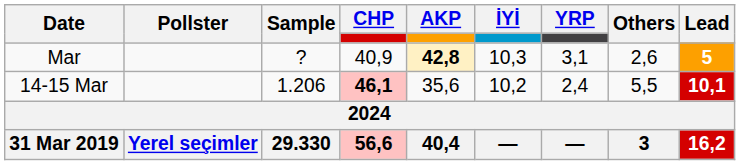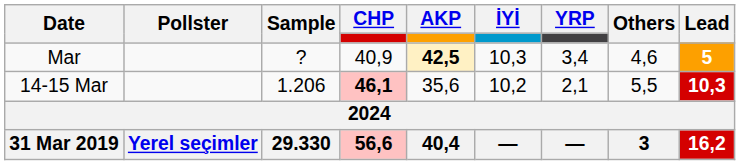Mar | AKP: 42,8 -> 42,5
Mar | YRP: 3,1 -> 3,4
Mar | Others: 2,6 -> 4,6
14-15 Mar | YRP: 2,4 -> 2,1
14-15 Mar | Lead: 10,1 -> 10,3
